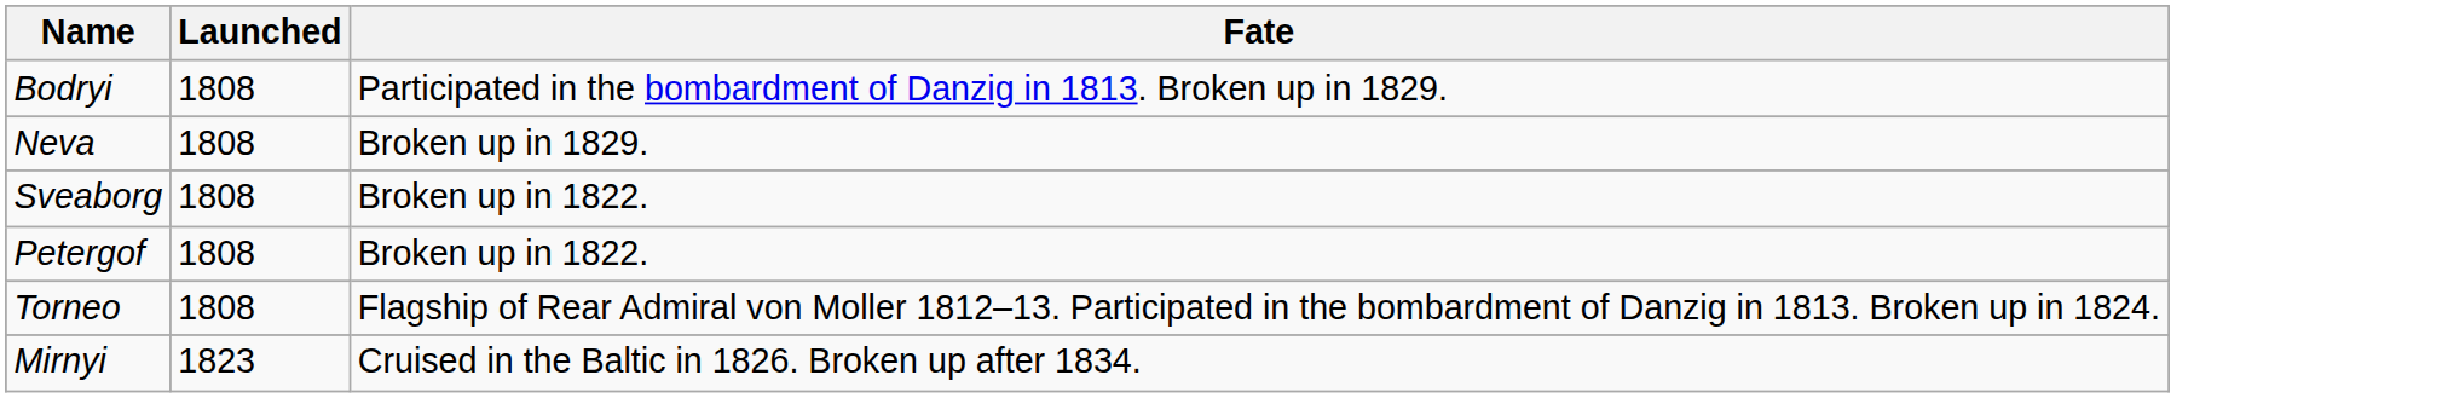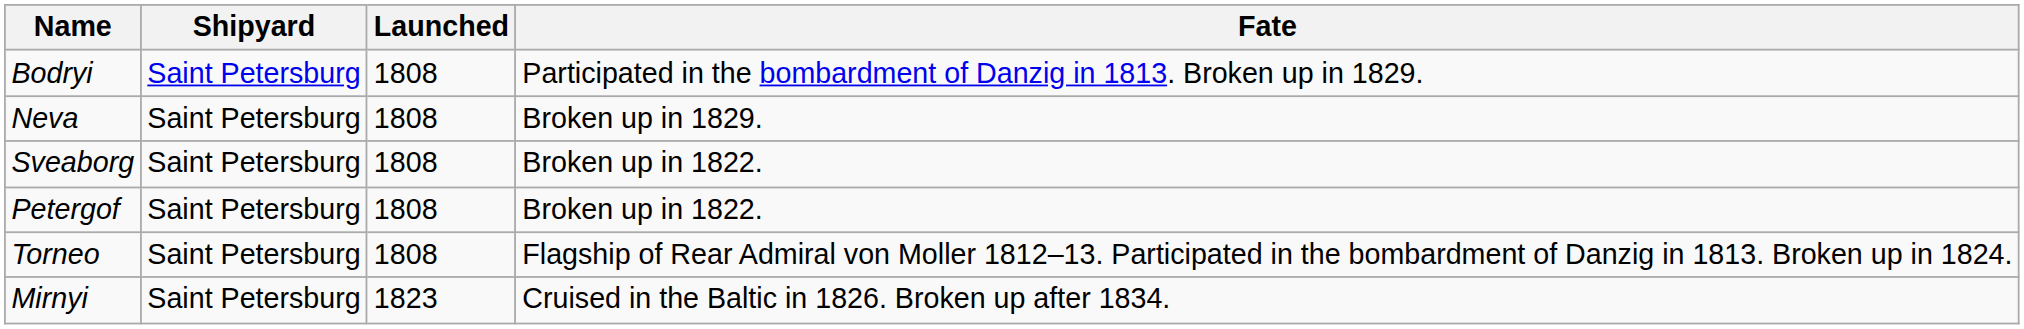+ column: Shipyard | Saint Petersburg | Saint Petersburg | Saint Petersburg | Saint Petersburg | Saint Petersburg | Saint Petersburg
